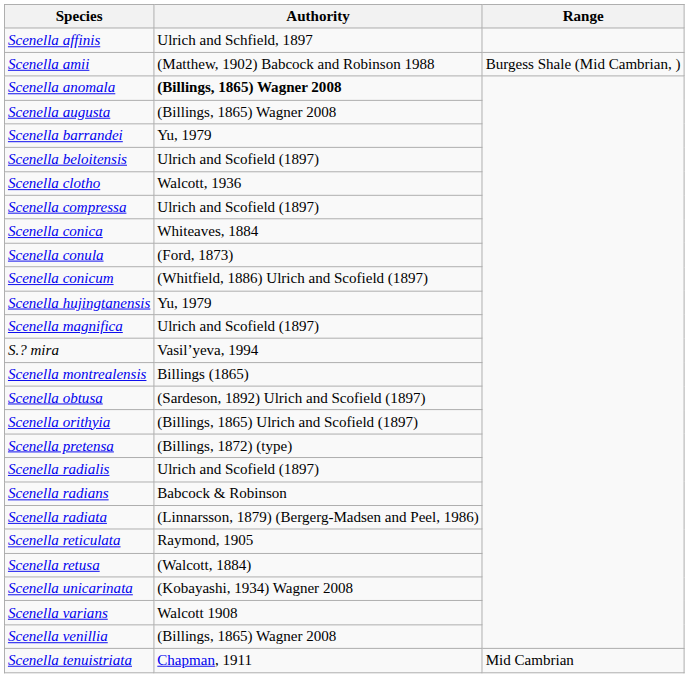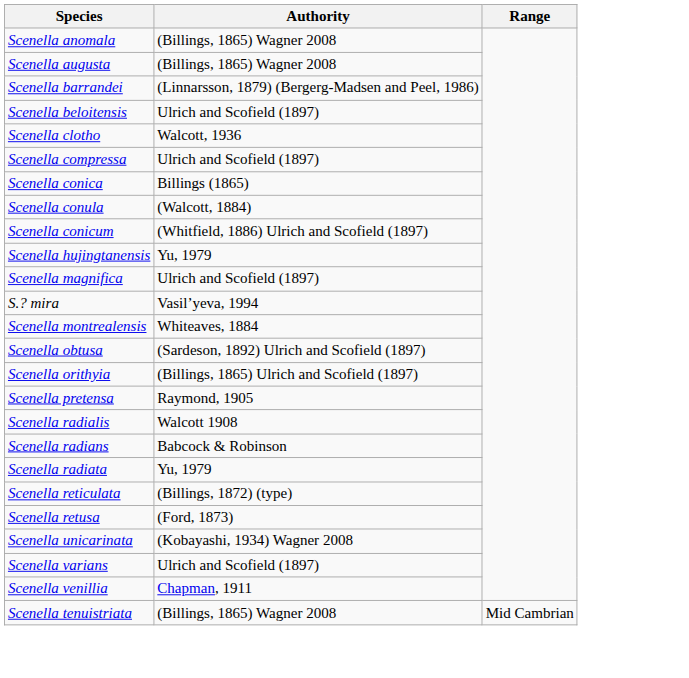- row: Scenella affinis | Ulrich and Schfield, 1897
- row: Scenella amii | (Matthew, 1902) Babcock and Robinson 1988 | Burgess Shale (Mid Cambrian, )
Scenella anomala | Authority: bold -> normal
Scenella barrandei | Authority: Yu, 1979 -> (Linnarsson, 1879) (Bergerg-Madsen and Peel, 1986)
Scenella conica | Authority: Whiteaves, 1884 -> Billings (1865)
Scenella conula | Authority: (Ford, 1873) -> (Walcott, 1884)
Scenella montrealensis | Authority: Billings (1865) -> Whiteaves, 1884
Scenella pretensa | Authority: (Billings, 1872) (type) -> Raymond, 1905
Scenella radialis | Authority: Ulrich and Scofield (1897) -> Walcott 1908
Scenella radiata | Authority: (Linnarsson, 1879) (Bergerg-Madsen and Peel, 1986) -> Yu, 1979
Scenella reticulata | Authority: Raymond, 1905 -> (Billings, 1872) (type)
Scenella retusa | Authority: (Walcott, 1884) -> (Ford, 1873)
Scenella varians | Authority: Walcott 1908 -> Ulrich and Scofield (1897)
Scenella venillia | Authority: (Billings, 1865) Wagner 2008 -> Chapman, 1911
Scenella tenuistriata | Authority: Chapman, 1911 -> (Billings, 1865) Wagner 2008
